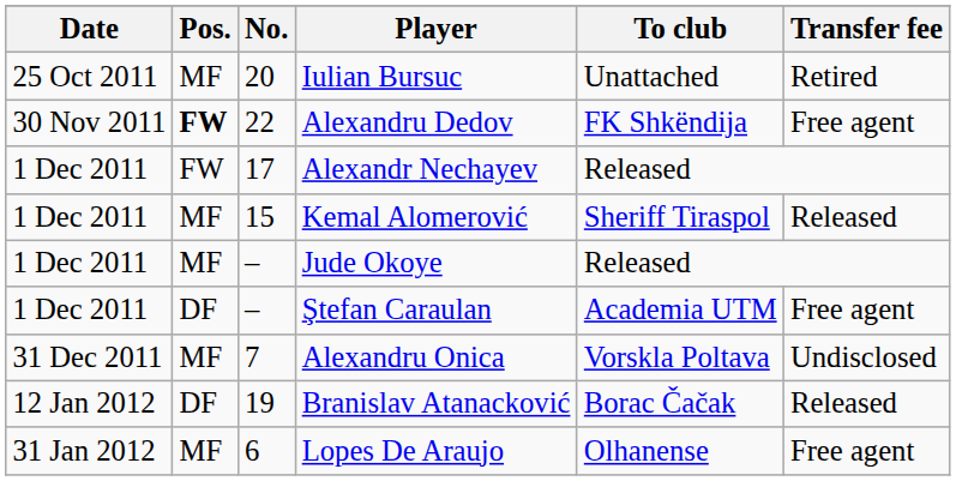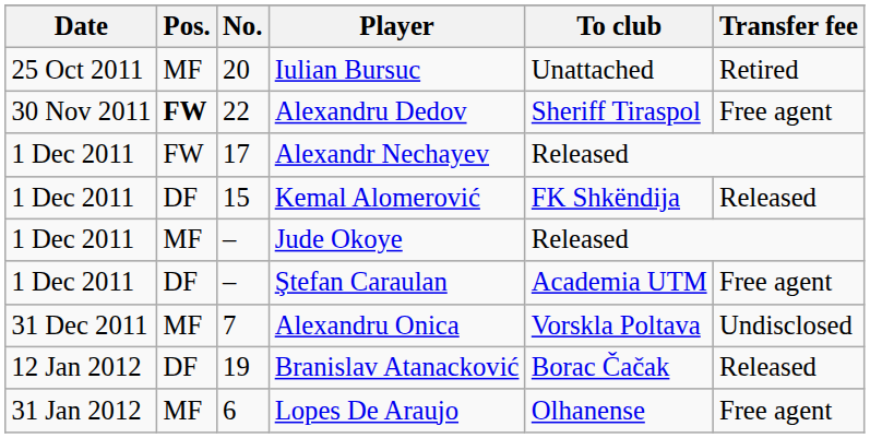Alexandru Dedov | To club: FK Shkëndija -> Sheriff Tiraspol
Kemal Alomerović | Pos.: MF -> DF
Kemal Alomerović | To club: Sheriff Tiraspol -> FK Shkëndija
